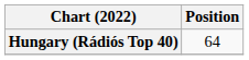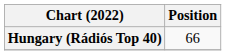Hungary (Rádiós Top 40) | Position: 64 -> 66
